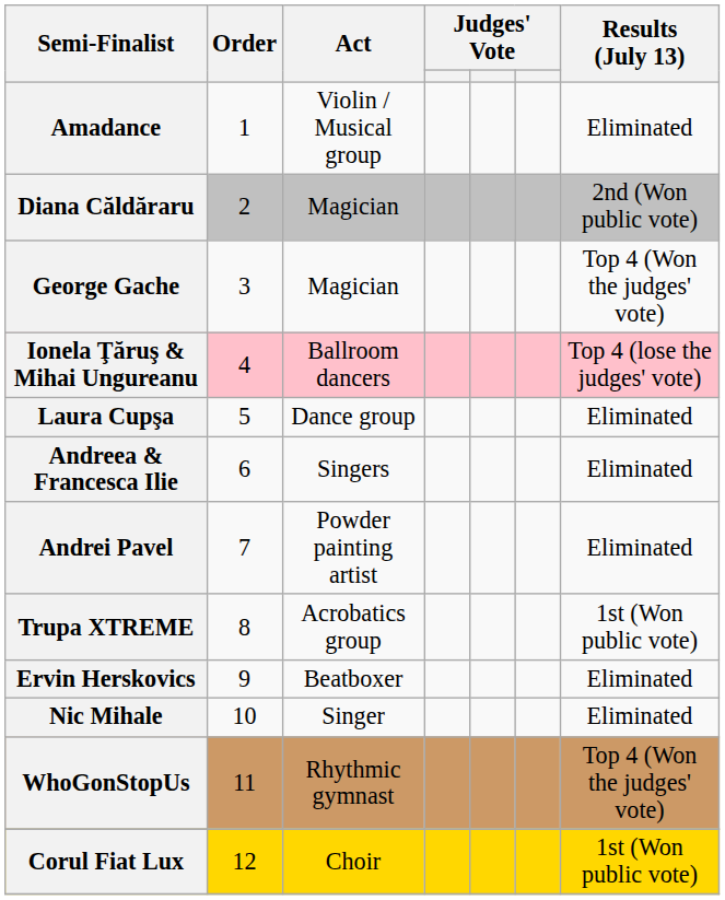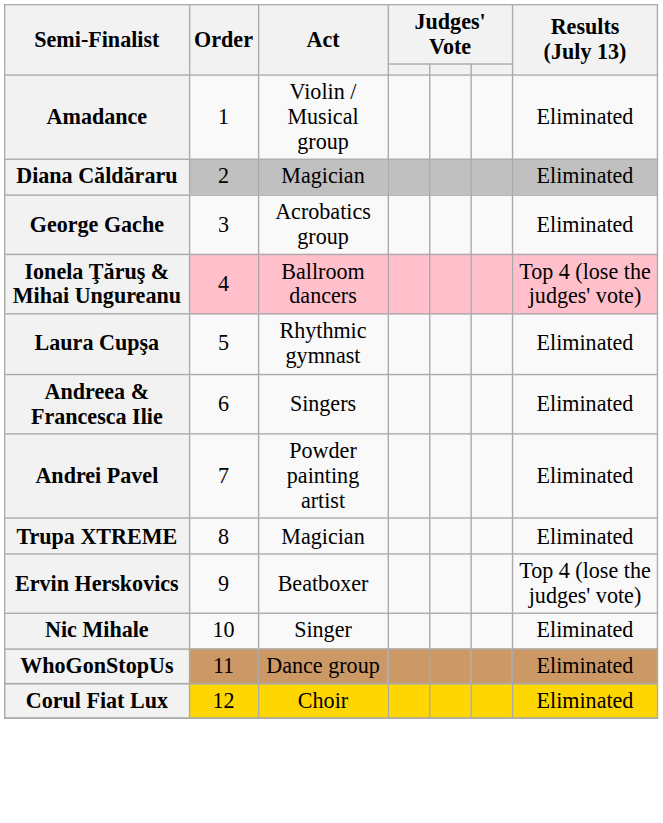Diana Căldăraru | Results (July 13): 2nd (Won public vote) -> Eliminated
George Gache | Act: Magician -> Acrobatics group
George Gache | Results (July 13): Top 4 (Won the judges' vote) -> Eliminated
Laura Cupşa | Act: Dance group -> Rhythmic gymnast
Trupa XTREME | Act: Acrobatics group -> Magician
Trupa XTREME | Results (July 13): 1st (Won public vote) -> Eliminated
Ervin Herskovics | Results (July 13): Eliminated -> Top 4 (lose the judges' vote)
WhoGonStopUs | Act: Rhythmic gymnast -> Dance group
WhoGonStopUs | Results (July 13): Top 4 (Won the judges' vote) -> Eliminated
Corul Fiat Lux | Results (July 13): 1st (Won public vote) -> Eliminated
